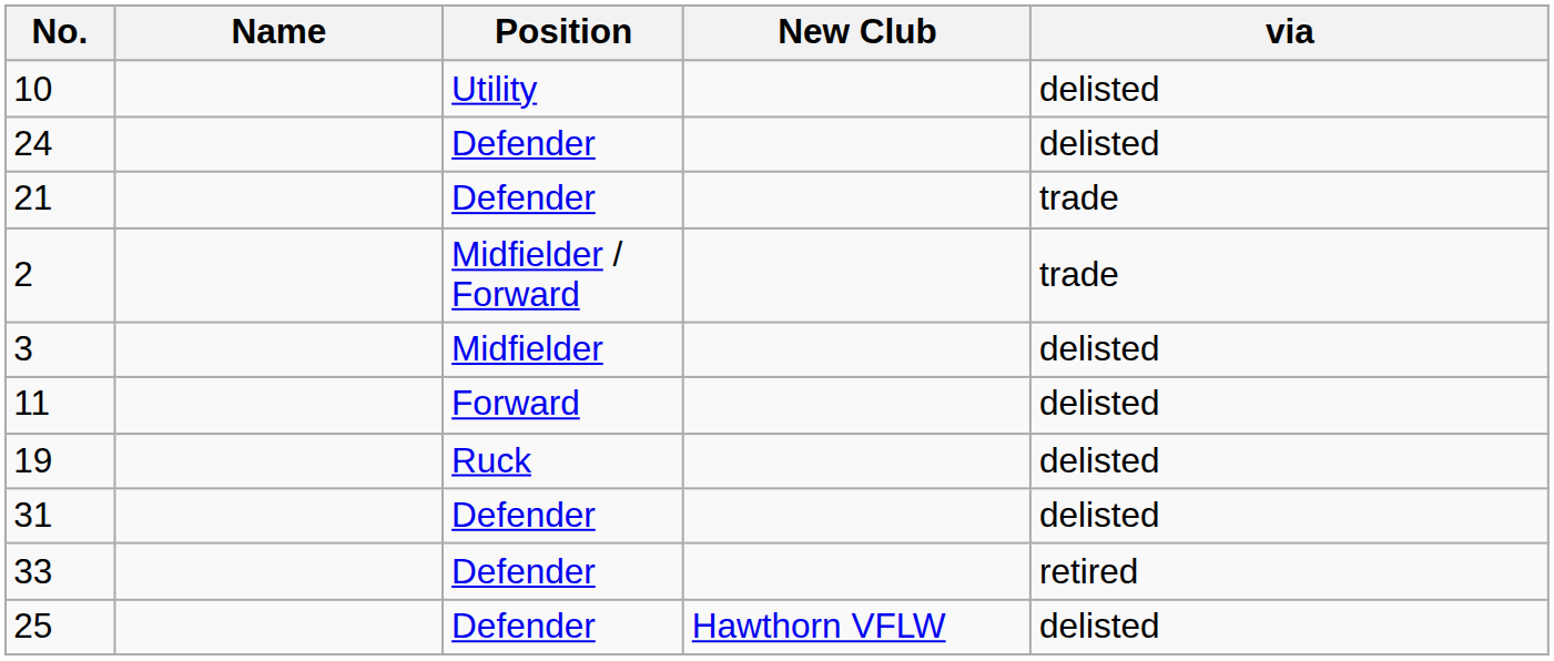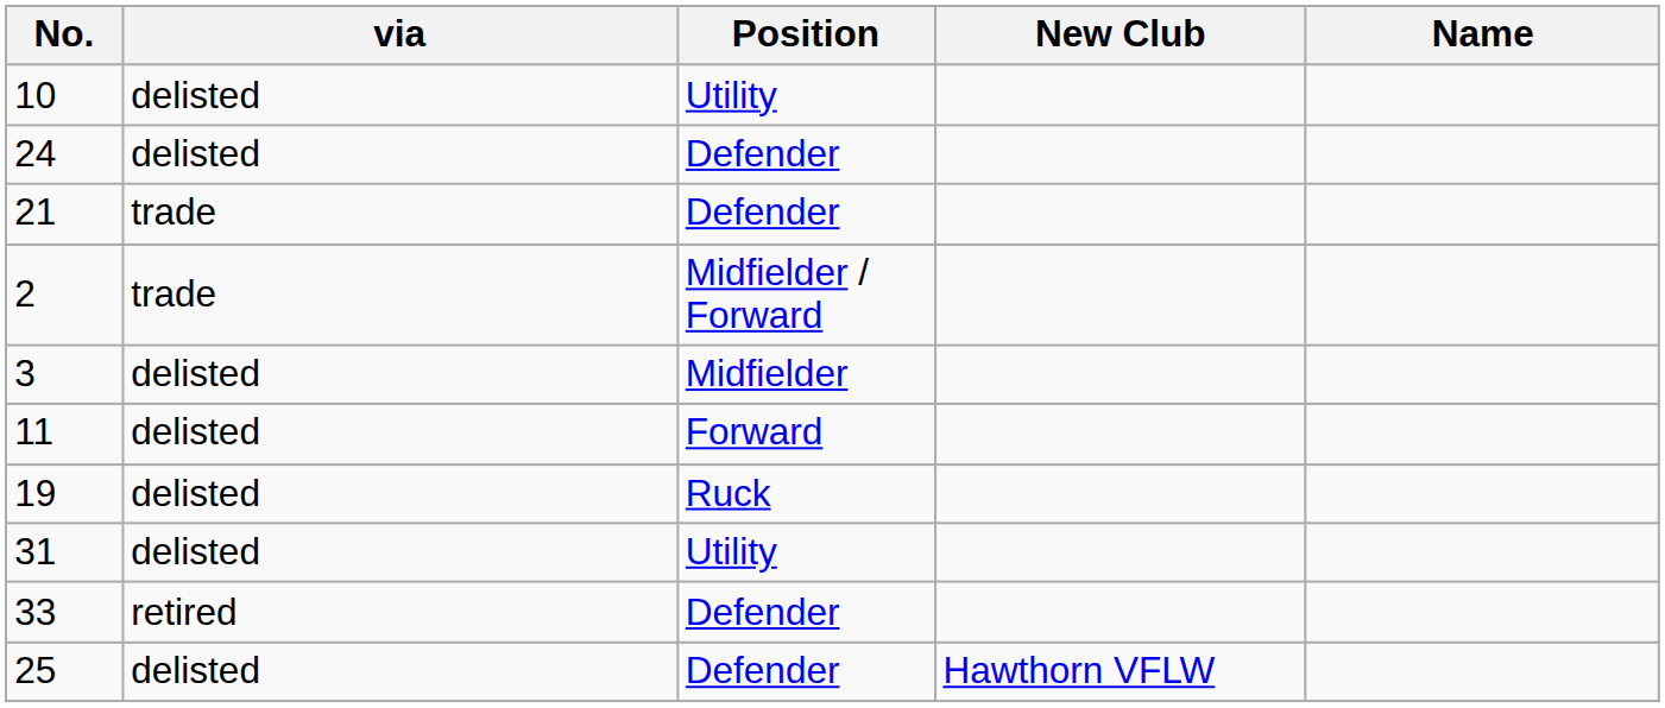columns swapped: Name <-> via
31 | Position: Defender -> Utility
